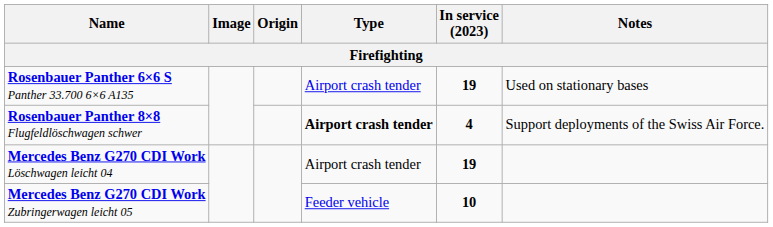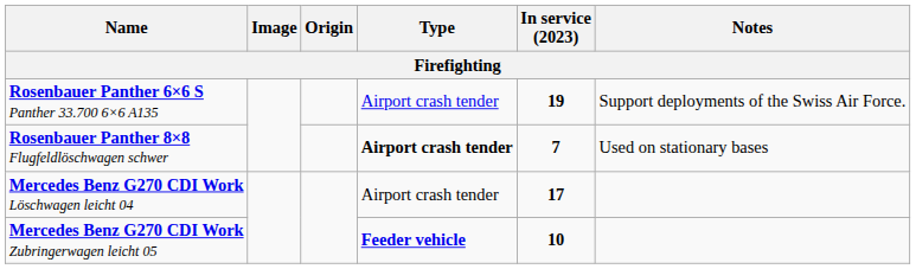Rosenbauer Panther 6×6 S Panther 33.700 6×6 A135 | Notes: Used on stationary bases -> Support deployments of the Swiss Air Force.
Rosenbauer Panther 8×8 Flugfeldlöschwagen schwer | In service (2023): 4 -> 7
Rosenbauer Panther 8×8 Flugfeldlöschwagen schwer | Notes: Support deployments of the Swiss Air Force. -> Used on stationary bases
Mercedes Benz G270 CDI Work Löschwagen leicht 04 | In service (2023): 19 -> 17
Mercedes Benz G270 CDI Work Zubringerwagen leicht 05 | Type: normal -> bold
